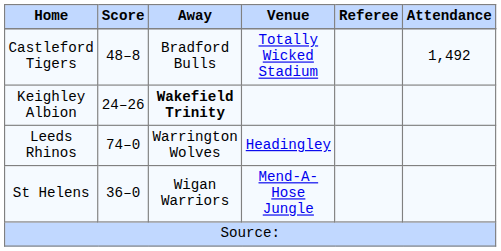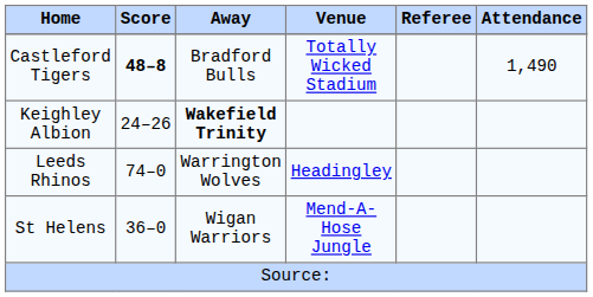Castleford Tigers | Score: normal -> bold
Castleford Tigers | Attendance: 1,492 -> 1,490
